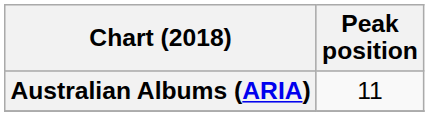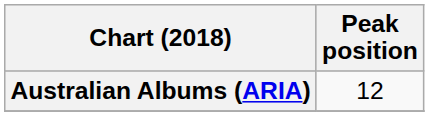Australian Albums (ARIA) | Peak position: 11 -> 12
